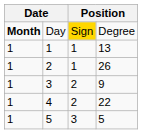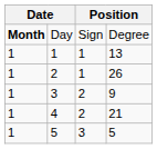Day | column 3: gold background -> no background
4 | column 4: 22 -> 21
